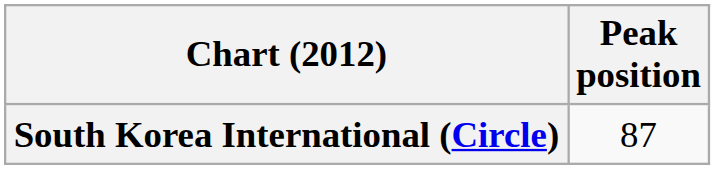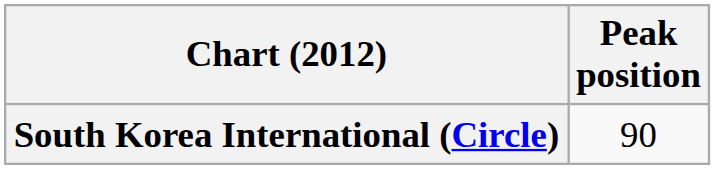South Korea International (Circle) | Peak position: 87 -> 90
